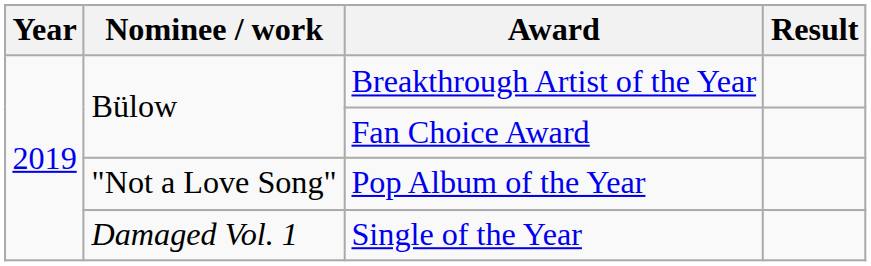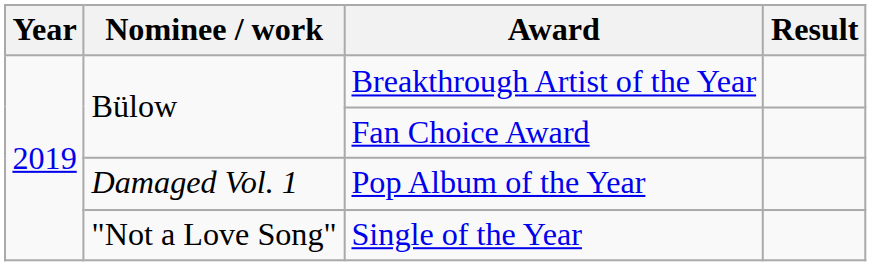Pop Album of the Year | Nominee / work: "Not a Love Song" -> Damaged Vol. 1
Single of the Year | Nominee / work: Damaged Vol. 1 -> "Not a Love Song"
